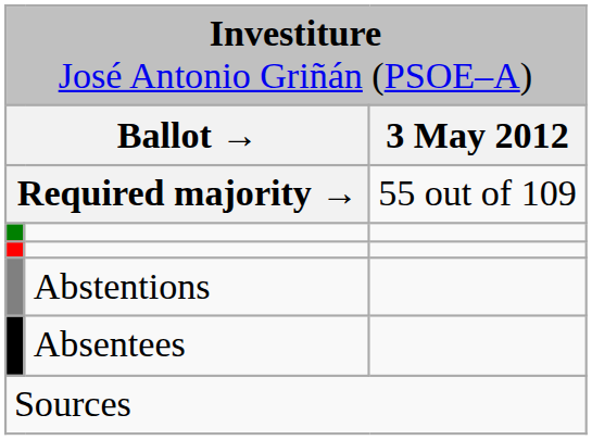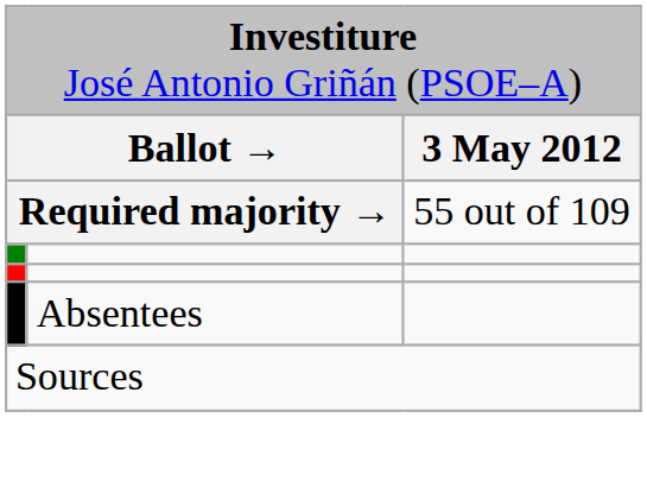- row: Abstentions
